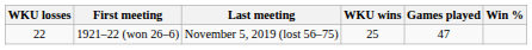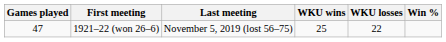columns swapped: Games played <-> WKU losses
